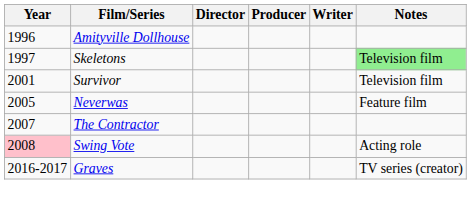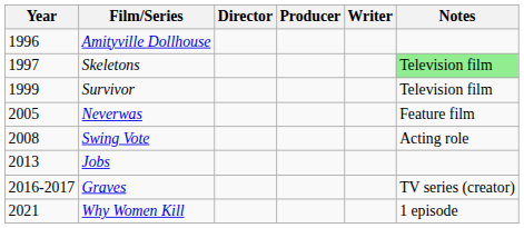Survivor | Year: 2001 -> 1999
- row: 2007 | The Contractor
Swing Vote | Year: pink background -> no background
+ row: 2013 | Jobs
+ row: 2021 | Why Women Kill | 1 episode
